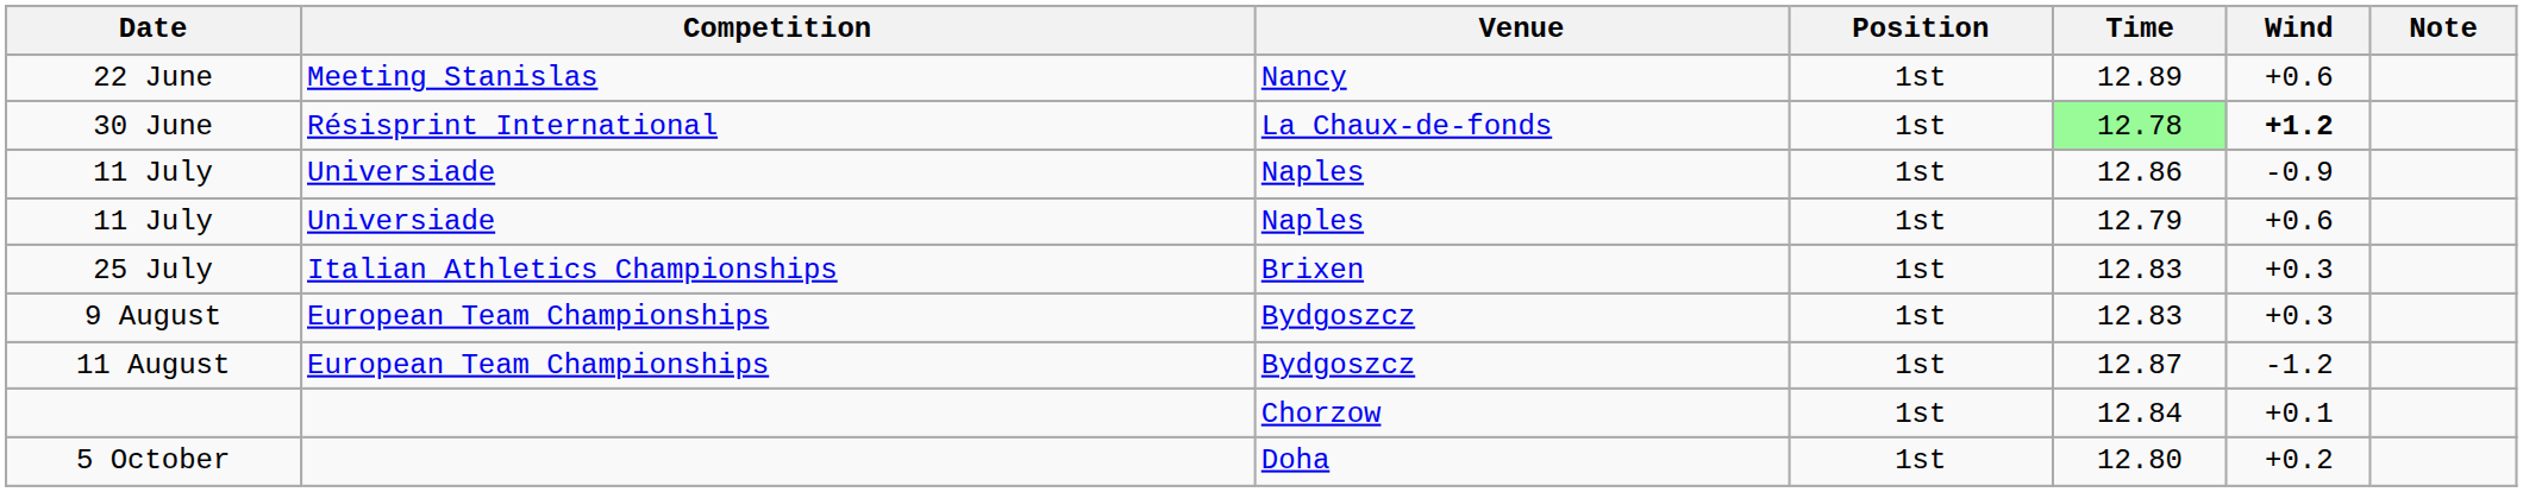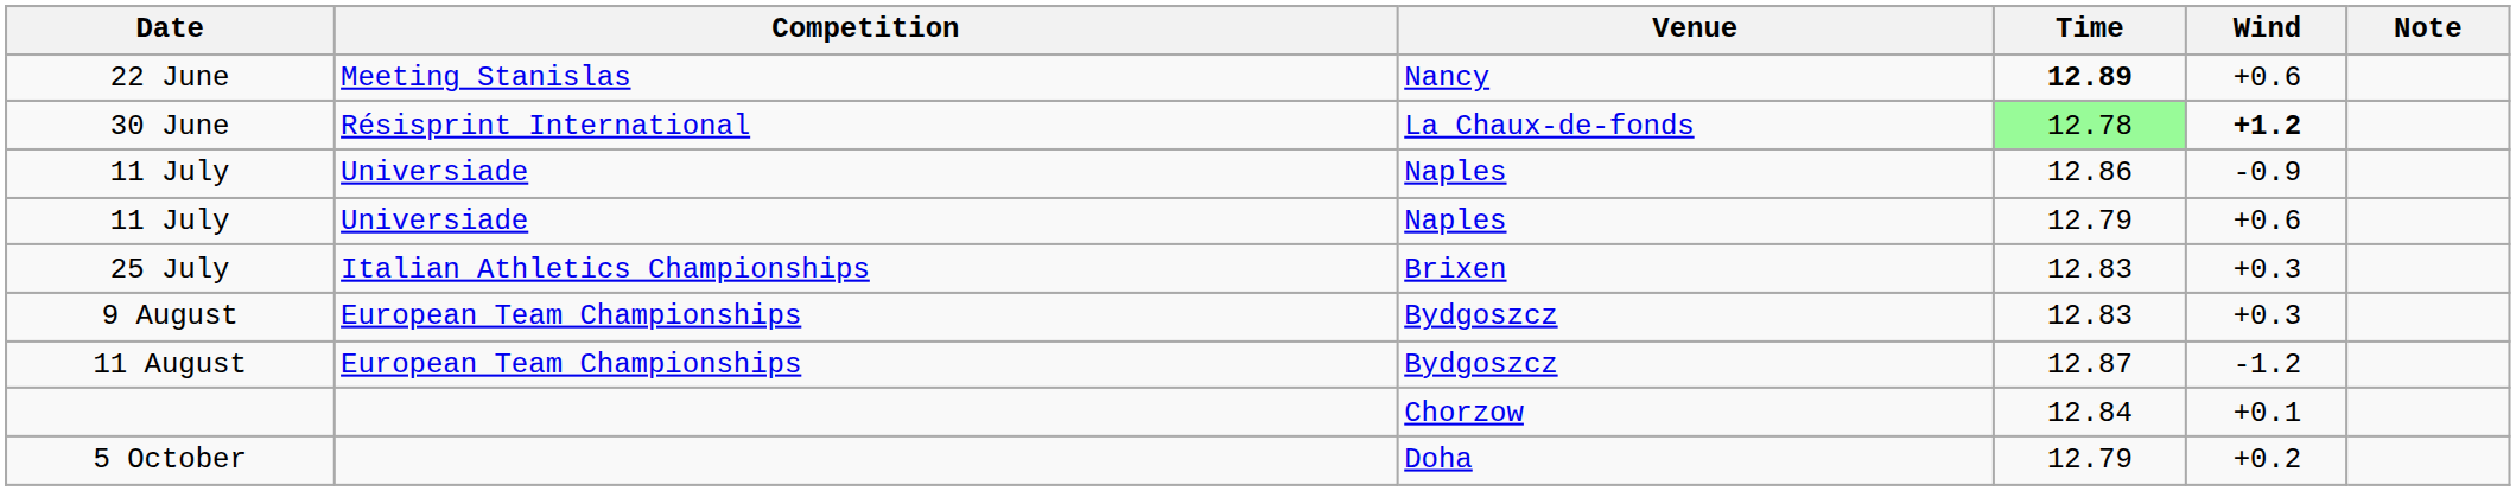- column: Position | 1st | 1st | 1st | 1st | 1st | 1st | 1st | 1st | 1st
22 June | Time: normal -> bold
5 October | Time: 12.80 -> 12.79
